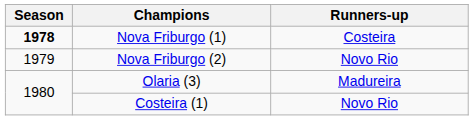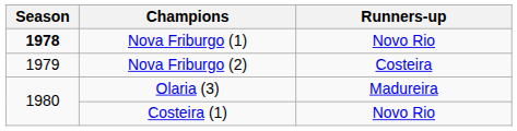Nova Friburgo (1) | Runners-up: Costeira -> Novo Rio
Nova Friburgo (2) | Runners-up: Novo Rio -> Costeira
